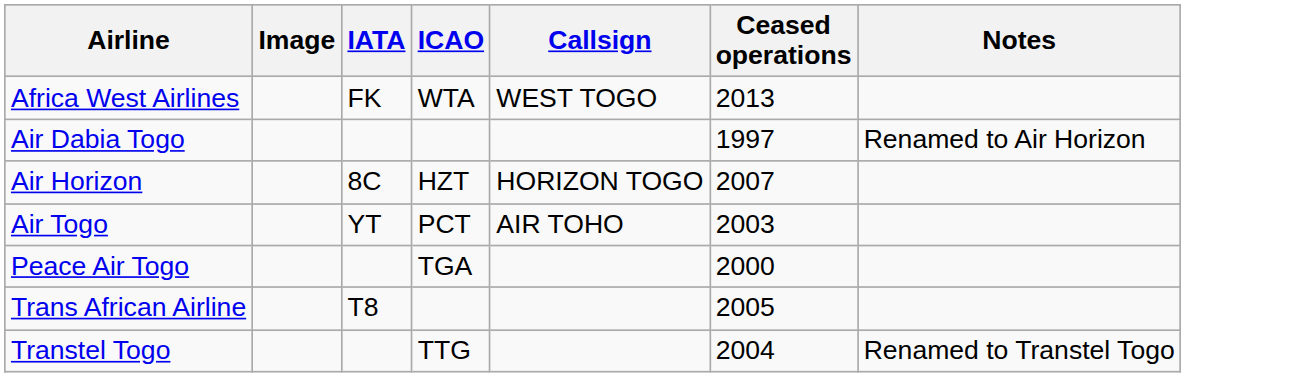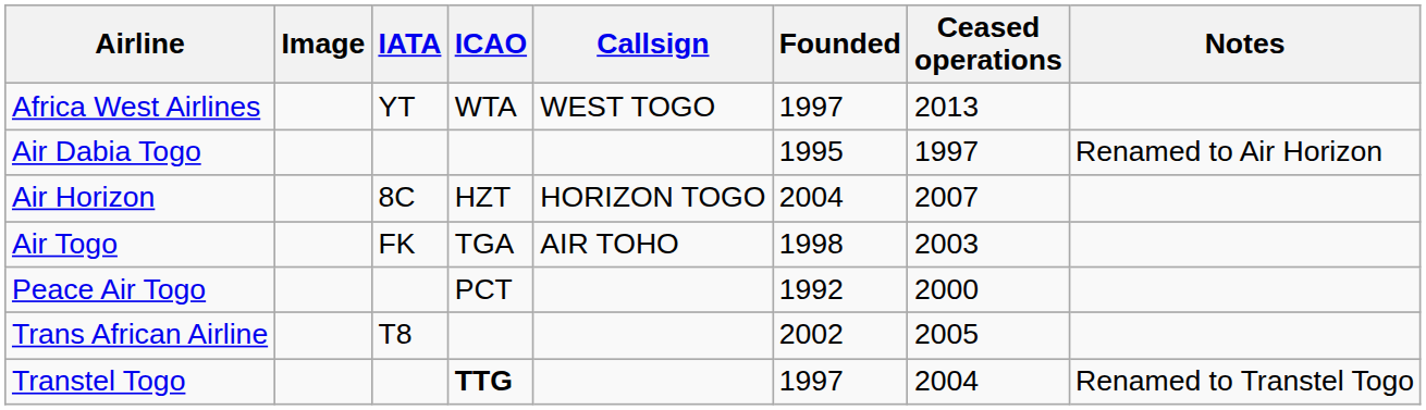+ column: Founded | 1997 | 1995 | 2004 | 1998 | 1992 | 2002 | 1997
Africa West Airlines | IATA: FK -> YT
Air Togo | IATA: YT -> FK
Air Togo | ICAO: PCT -> TGA
Peace Air Togo | ICAO: TGA -> PCT
Transtel Togo | ICAO: normal -> bold
